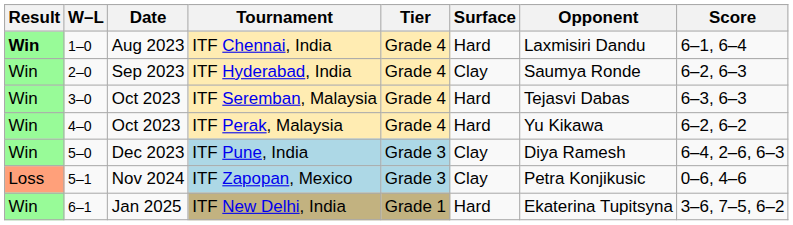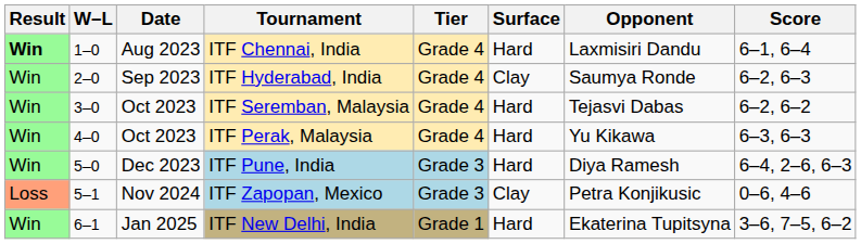ITF Seremban, Malaysia | Score: 6–3, 6–3 -> 6–2, 6–2
ITF Perak, Malaysia | Score: 6–2, 6–2 -> 6–3, 6–3
ITF Pune, India | Surface: Clay -> Hard
